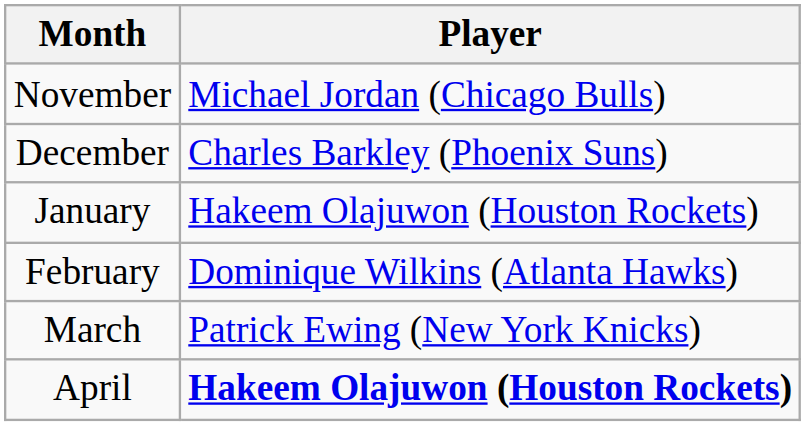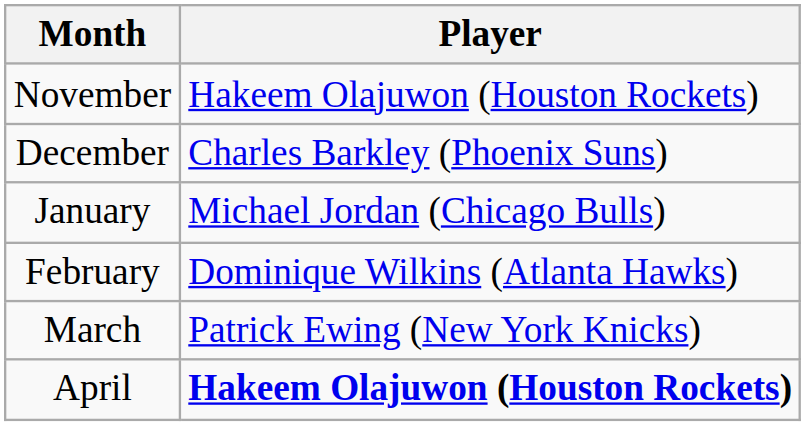November | Player: Michael Jordan (Chicago Bulls) -> Hakeem Olajuwon (Houston Rockets)
January | Player: Hakeem Olajuwon (Houston Rockets) -> Michael Jordan (Chicago Bulls)
